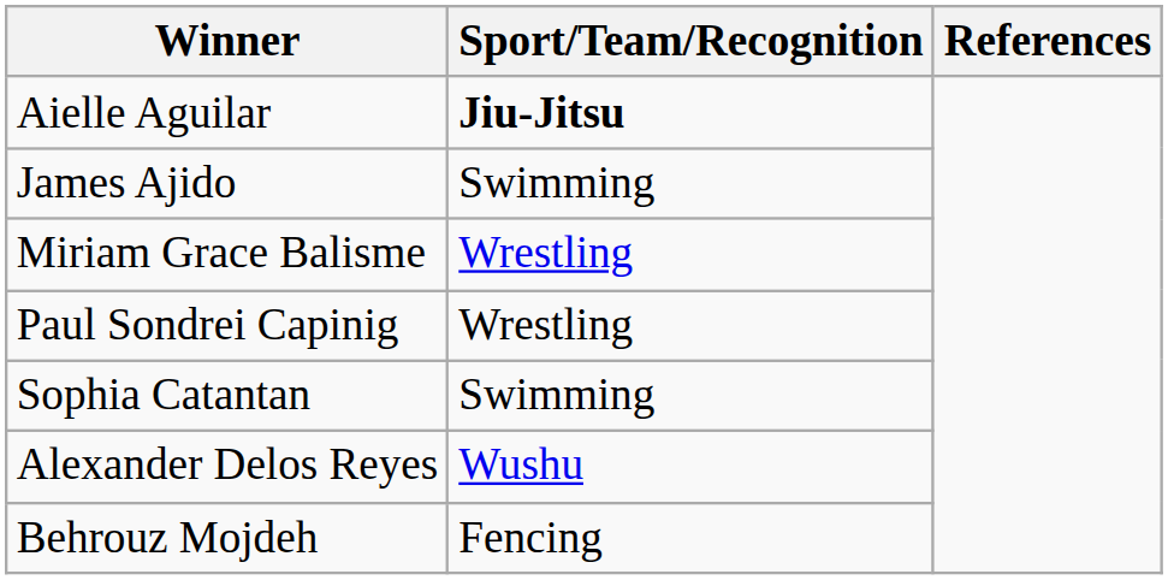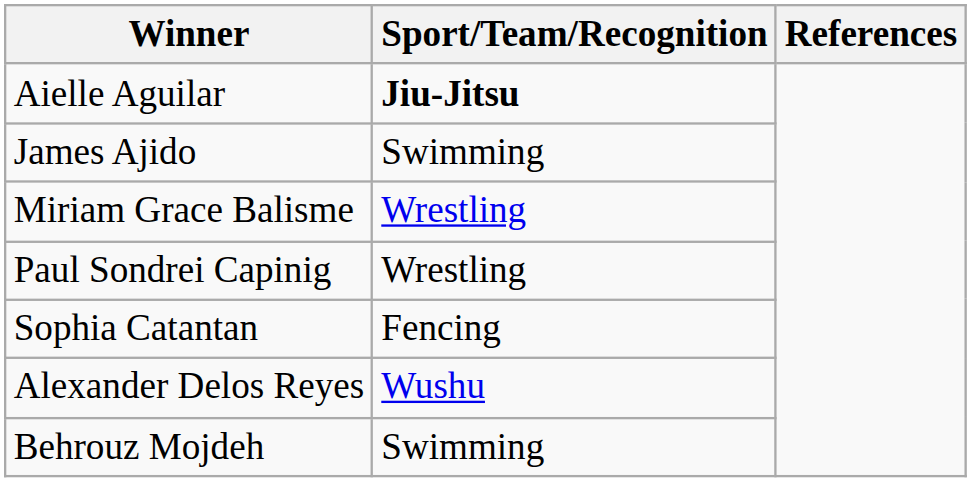Sophia Catantan | Sport/Team/Recognition: Swimming -> Fencing
Behrouz Mojdeh | Sport/Team/Recognition: Fencing -> Swimming
